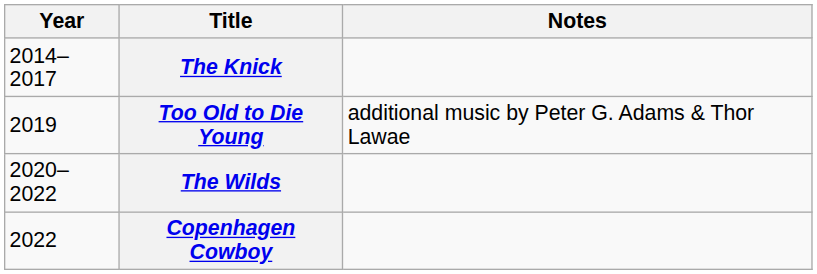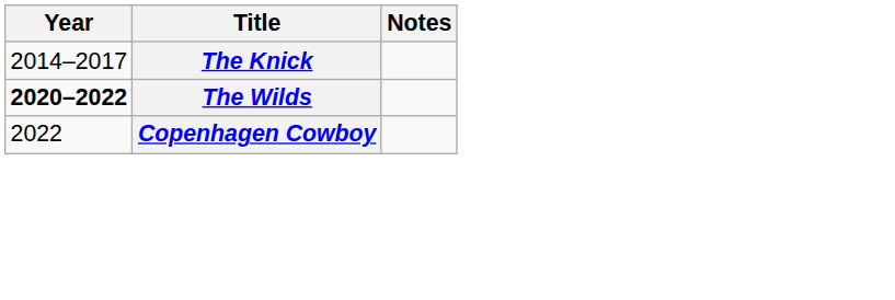- row: 2019 | Too Old to Die Young | additional music by Peter G. Adams & Thor Lawae
The Wilds | Year: normal -> bold
